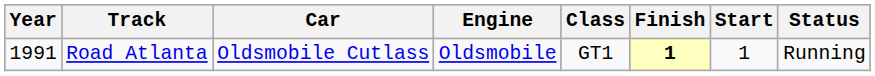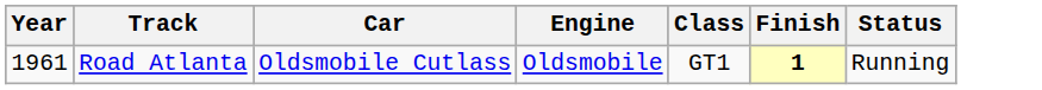- column: Start | 1
Road Atlanta | Year: 1991 -> 1961
